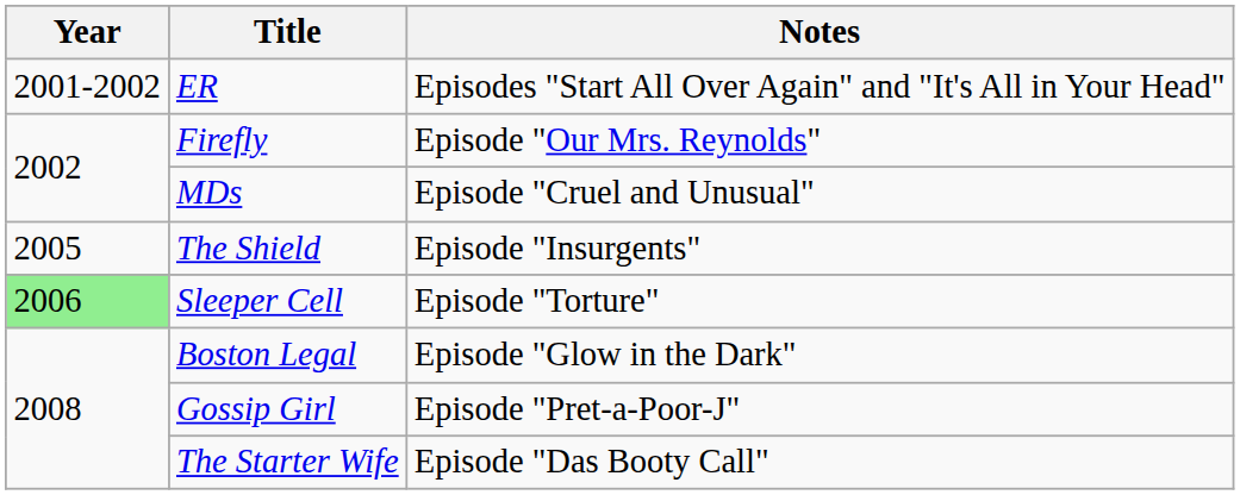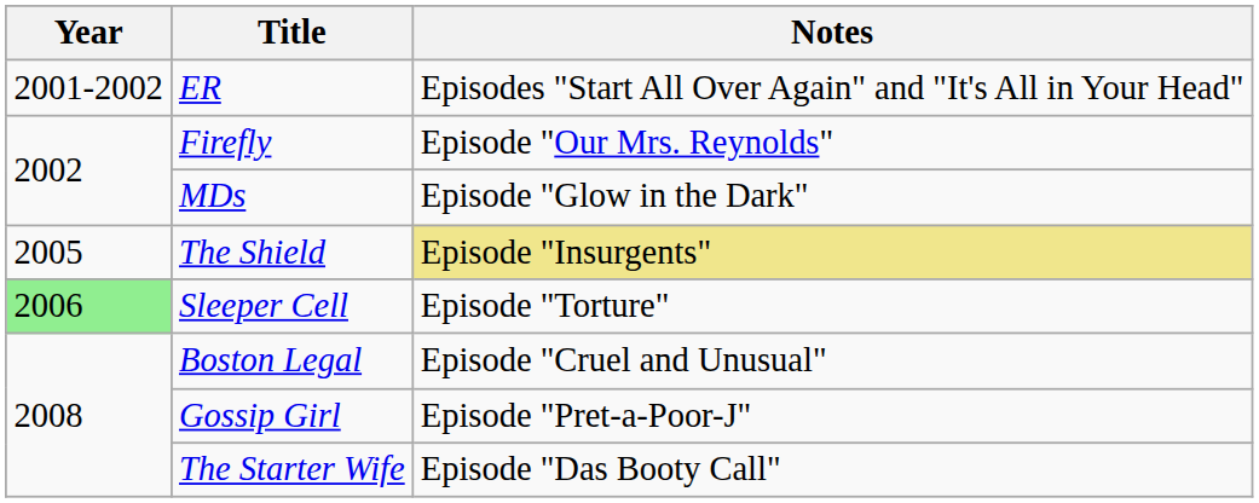MDs | Notes: Episode "Cruel and Unusual" -> Episode "Glow in the Dark"
The Shield | Notes: no background -> khaki background
Boston Legal | Notes: Episode "Glow in the Dark" -> Episode "Cruel and Unusual"
